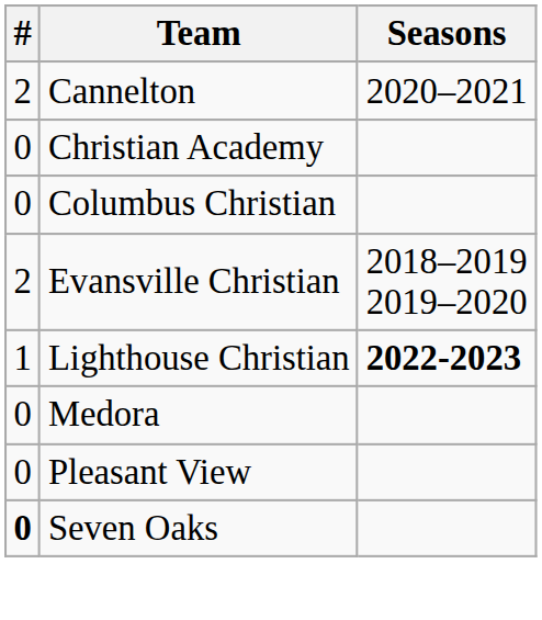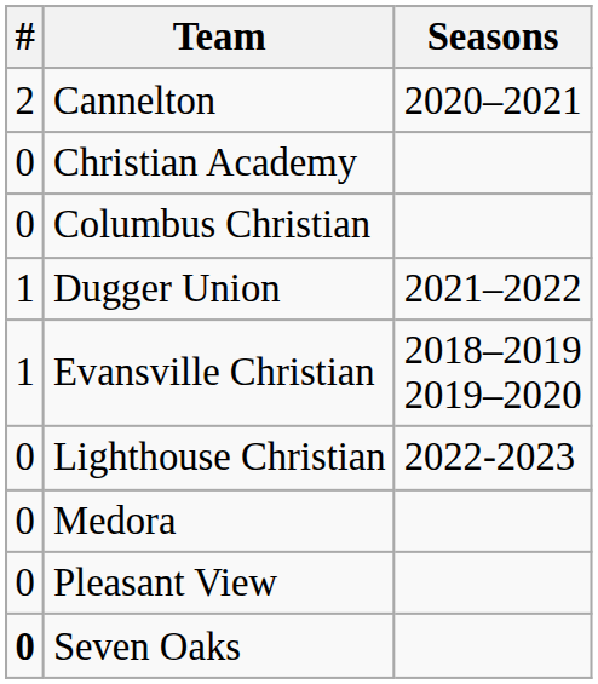+ row: 1 | Dugger Union | 2021–2022
Evansville Christian | #: 2 -> 1
Lighthouse Christian | #: 1 -> 0
Lighthouse Christian | Seasons: bold -> normal
